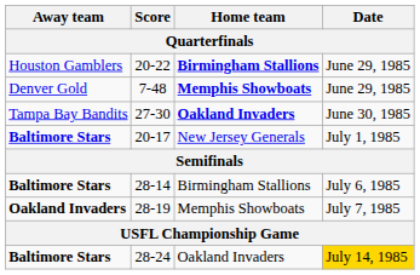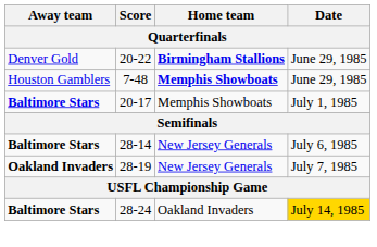20-22 | Away team: Houston Gamblers -> Denver Gold
7-48 | Away team: Denver Gold -> Houston Gamblers
- row: Tampa Bay Bandits | 27-30 | Oakland Invaders | June 30, 1985
20-17 | Home team: New Jersey Generals -> Memphis Showboats
28-14 | Home team: Birmingham Stallions -> New Jersey Generals
28-19 | Home team: Memphis Showboats -> New Jersey Generals
